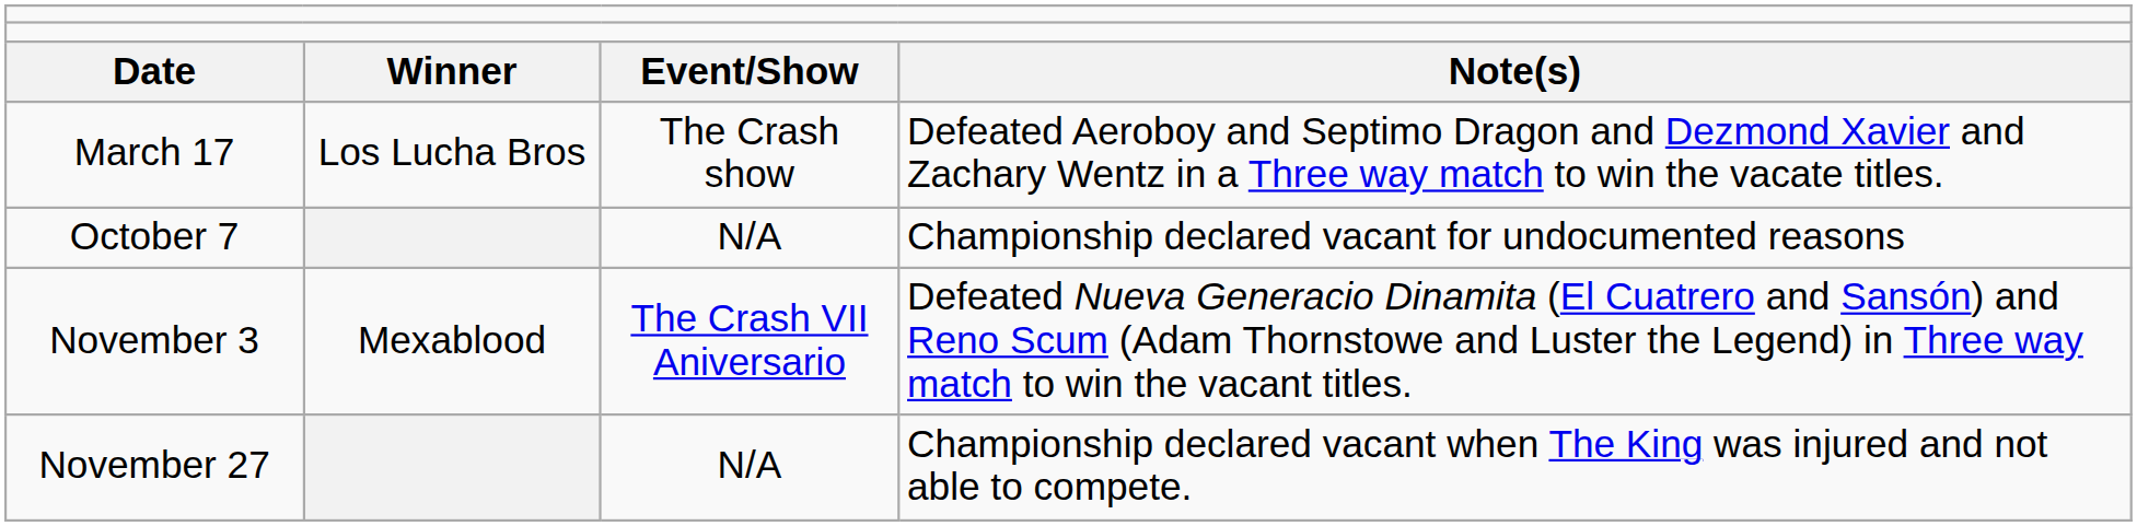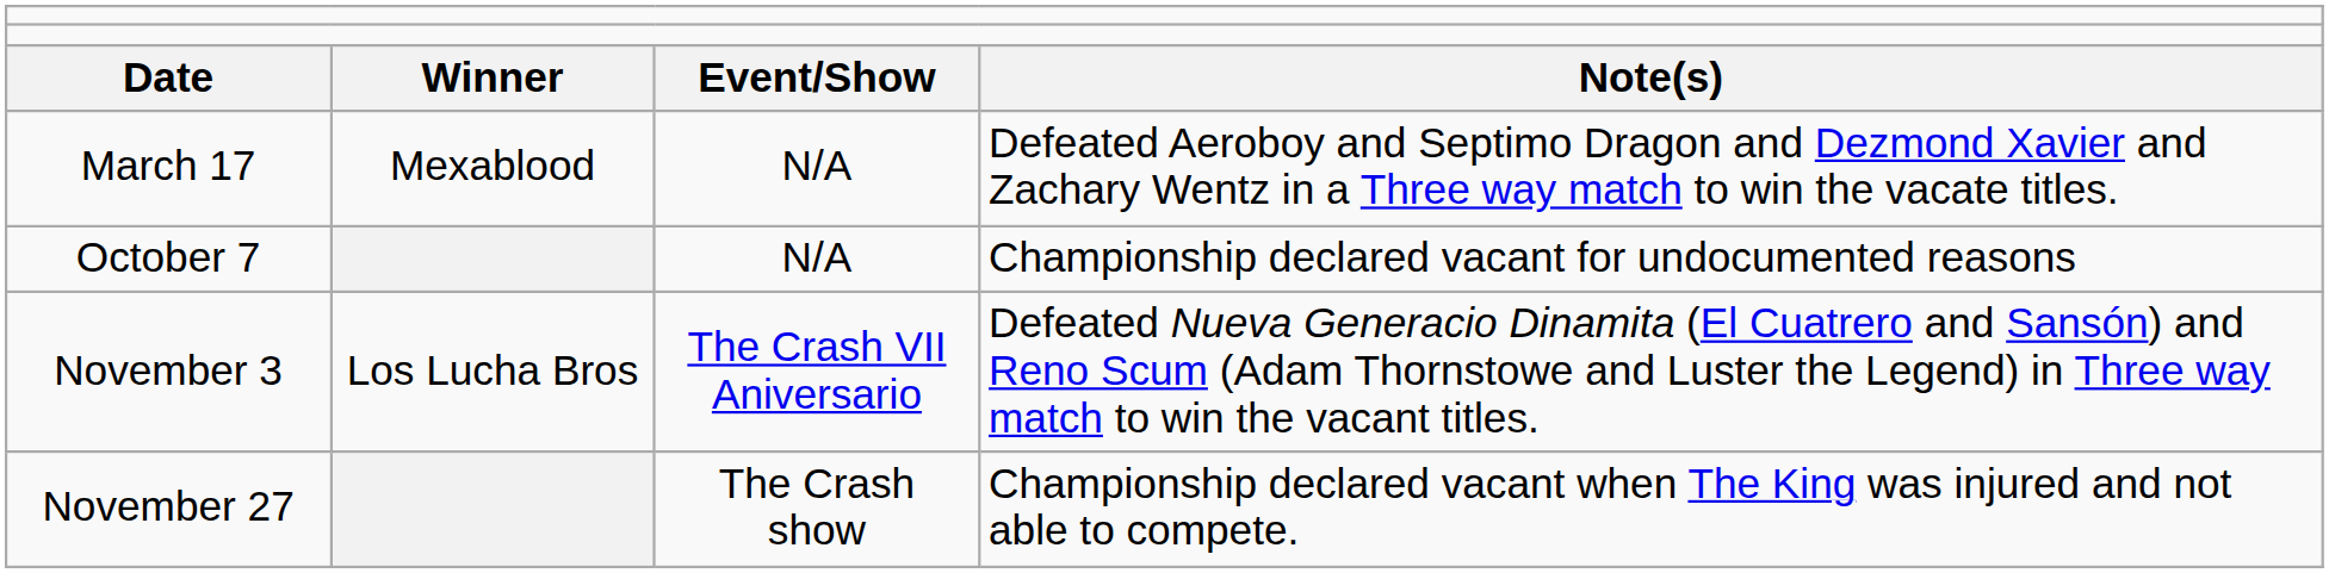March 17 | column 2: Los Lucha Bros -> Mexablood
March 17 | column 3: The Crash show -> N/A
November 3 | column 2: Mexablood -> Los Lucha Bros
November 27 | column 3: N/A -> The Crash show
